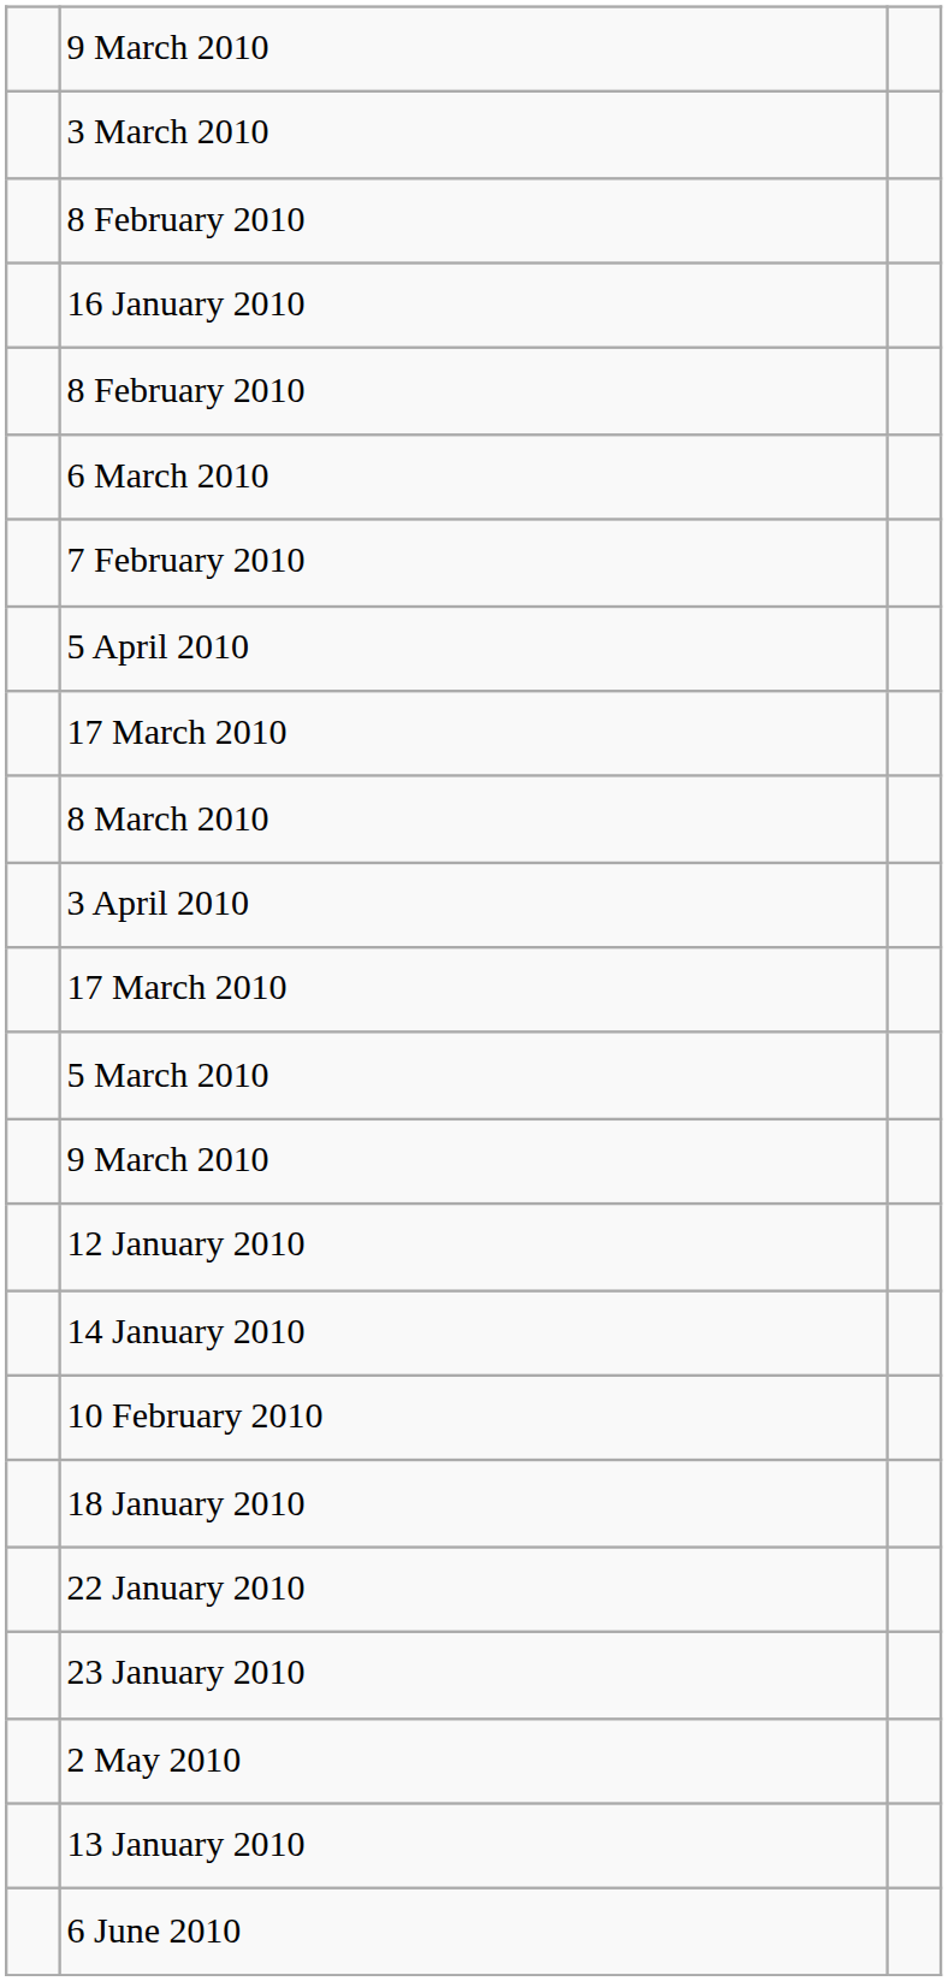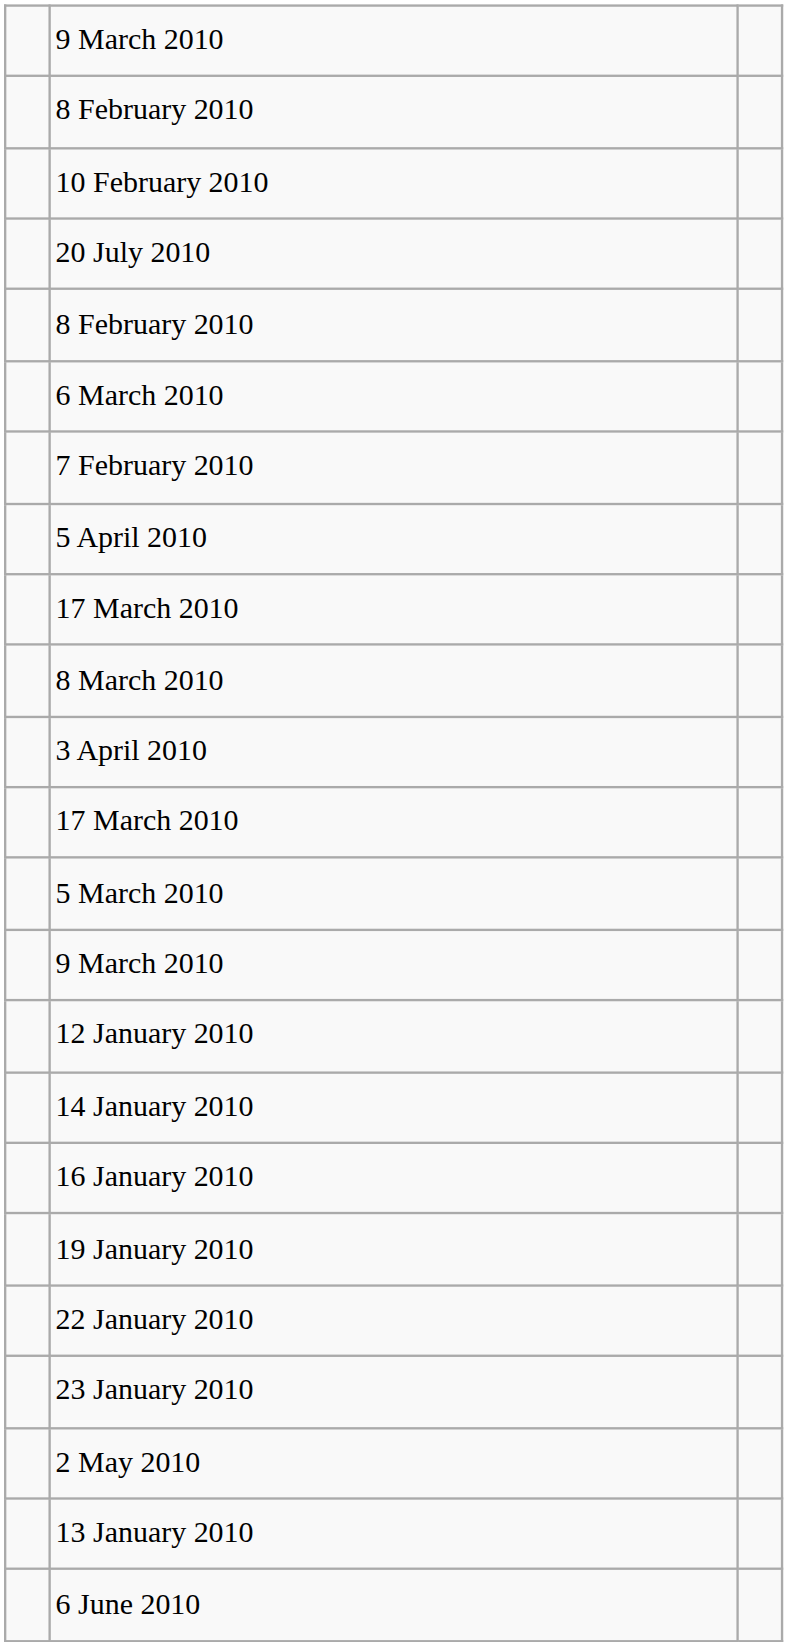- row: 3 March 2010
rows swapped: 10 February 2010 <-> 16 January 2010
+ row: 20 July 2010
- row: 18 January 2010
+ row: 19 January 2010
